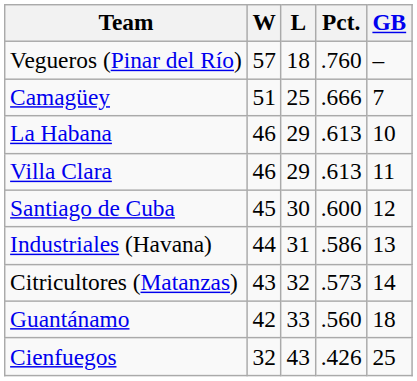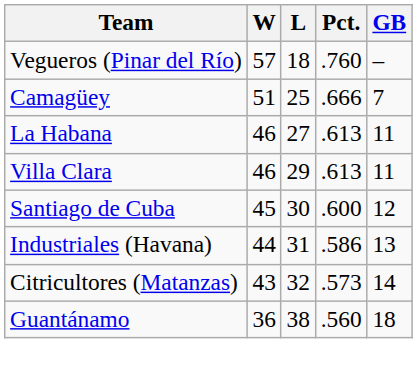La Habana | L: 29 -> 27
La Habana | GB: 10 -> 11
Guantánamo | W: 42 -> 36
Guantánamo | L: 33 -> 38
- row: Cienfuegos | 32 | 43 | .426 | 25
